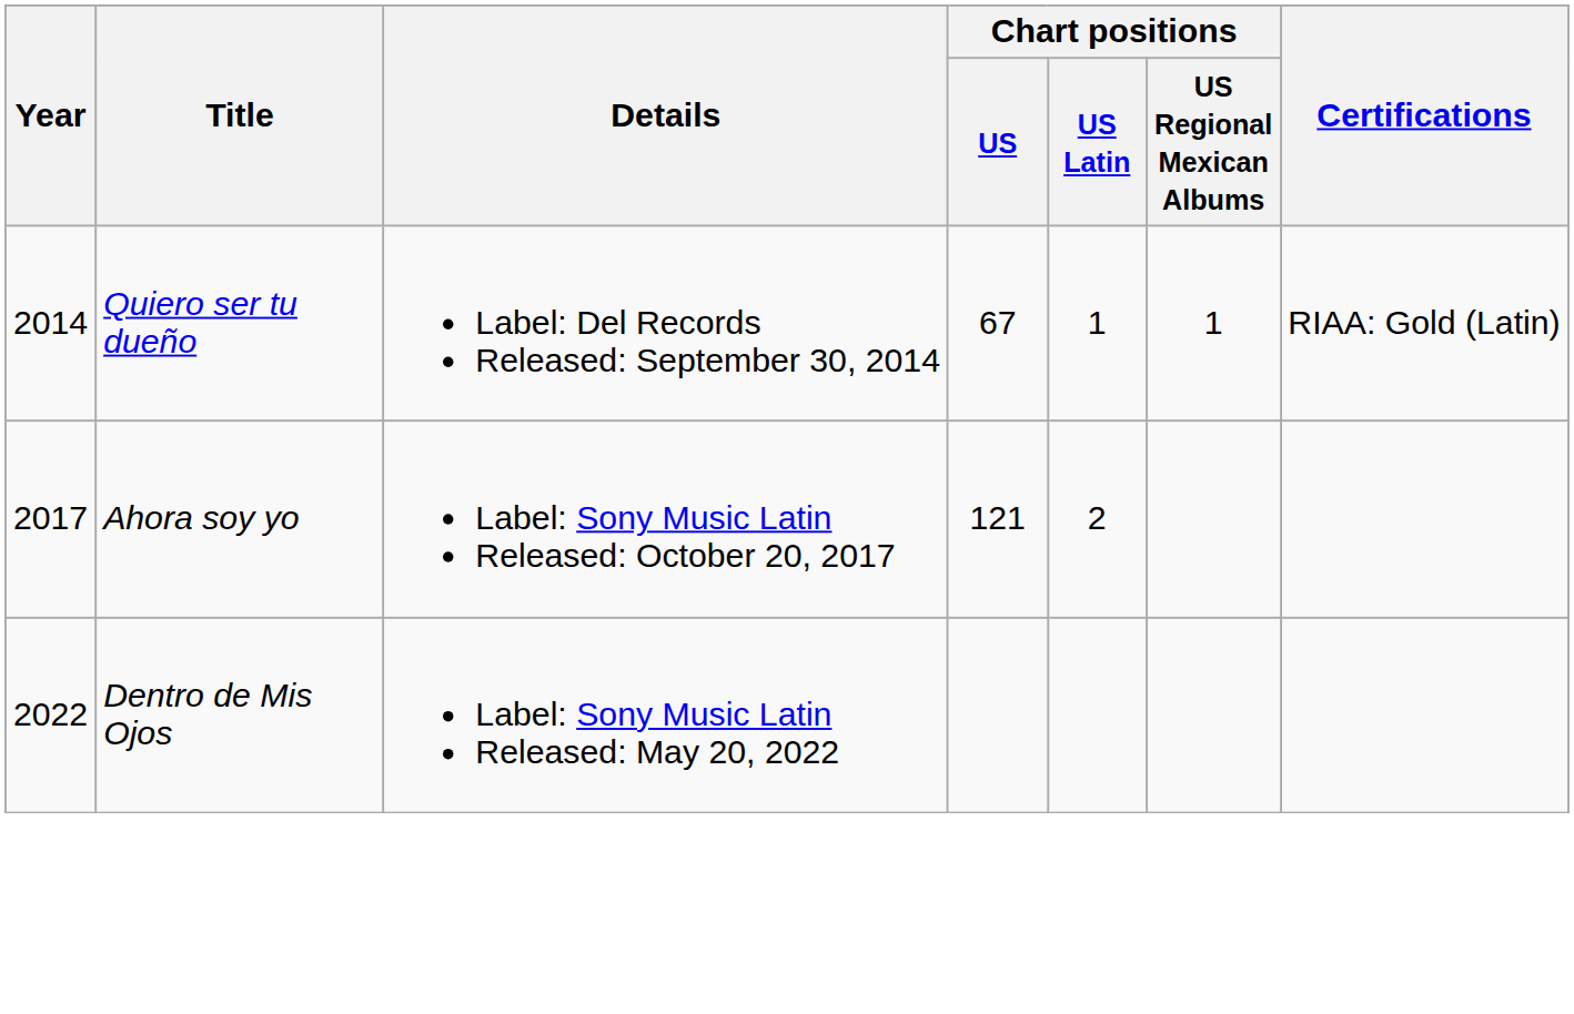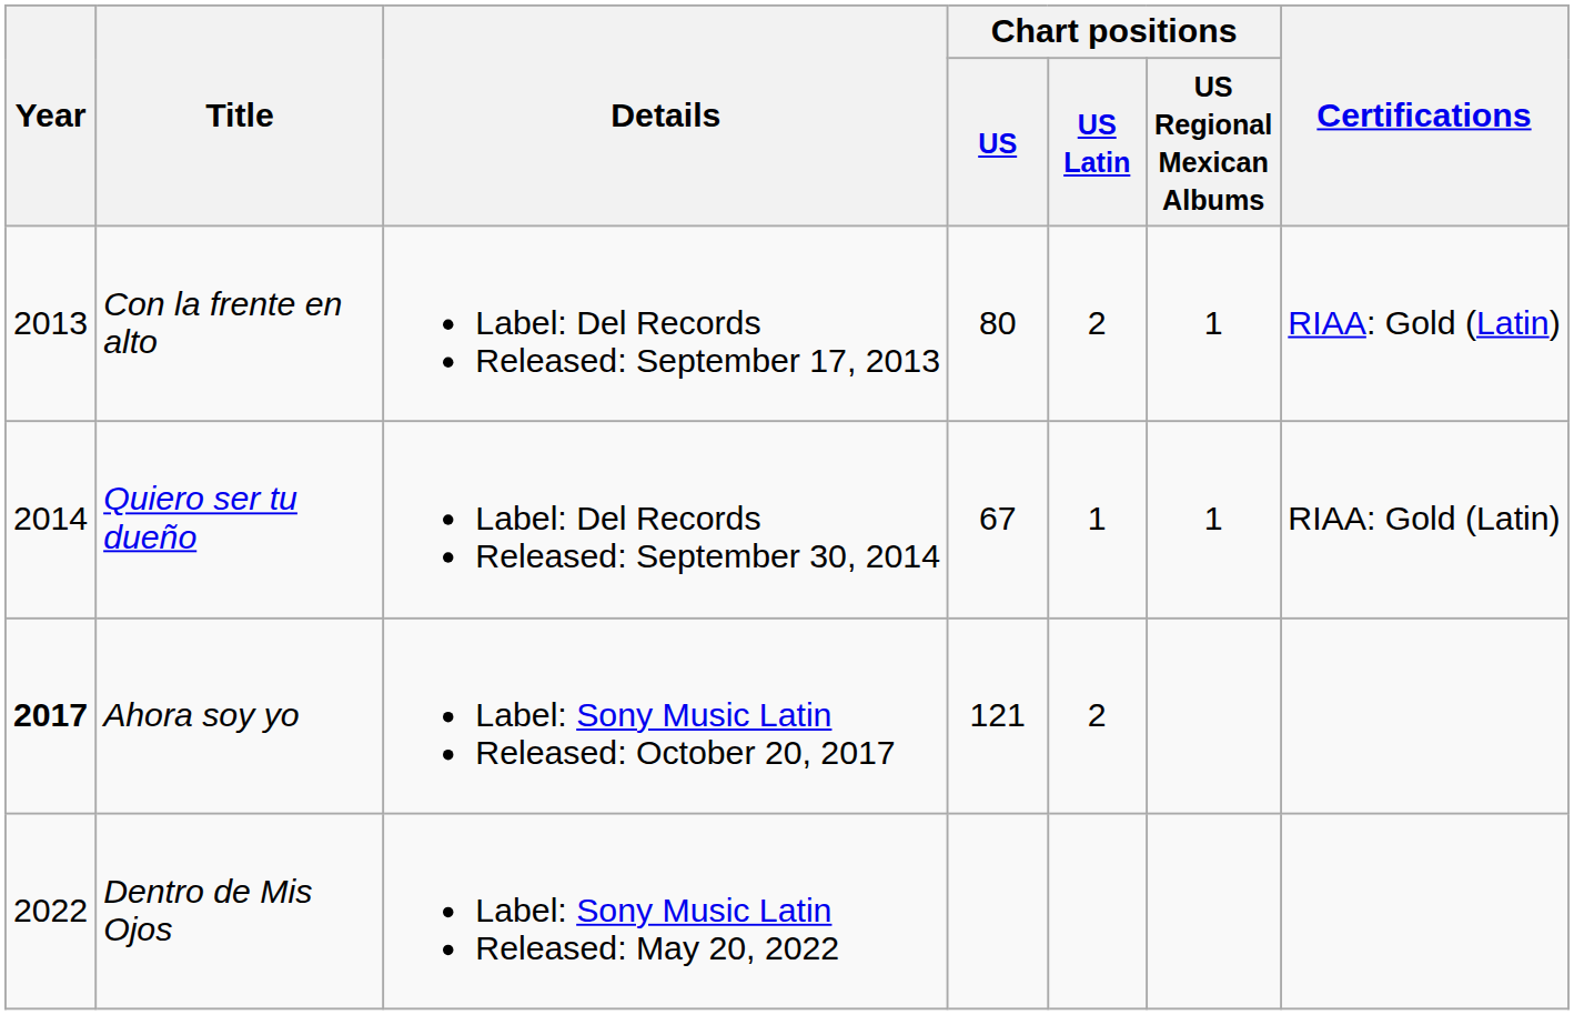+ row: 2013 | Con la frente en alto | Label: Del Records Released: September 17, 2013 | 80 | 2 | 1 | RIAA: Gold (Latin)
Ahora soy yo | Year: normal -> bold
